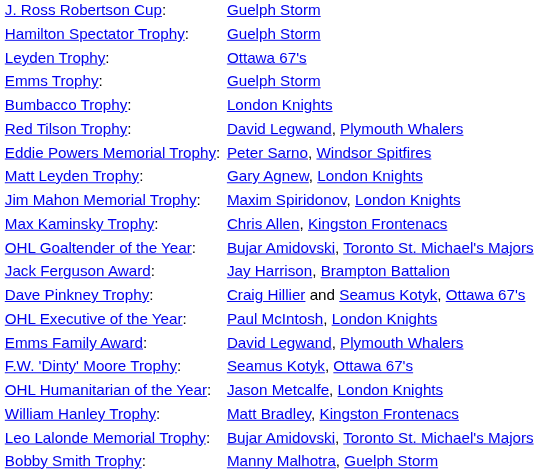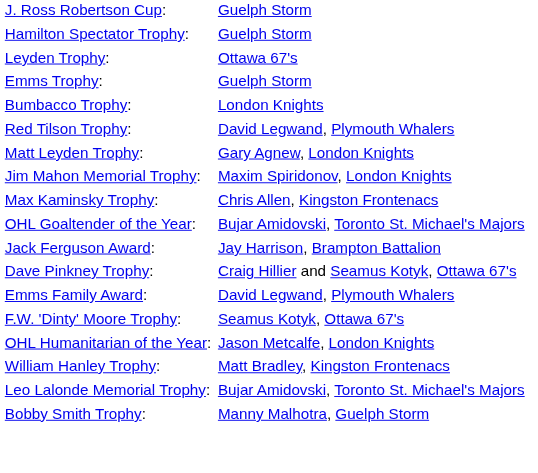- row: Eddie Powers Memorial Trophy: | Peter Sarno, Windsor Spitfires
- row: OHL Executive of the Year: | Paul McIntosh, London Knights
